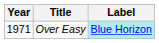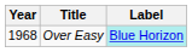Over Easy | Year: 1971 -> 1968
